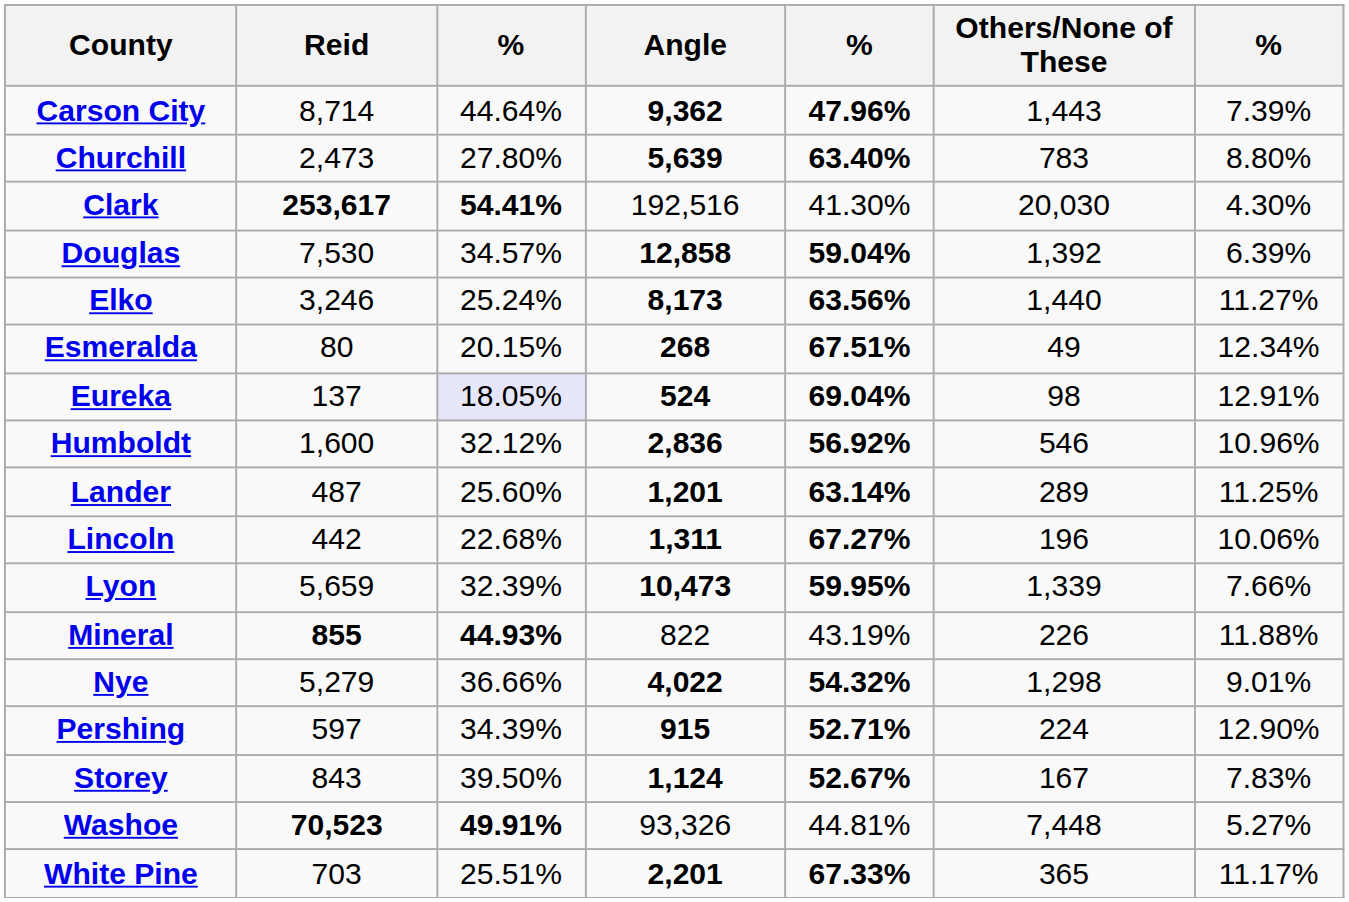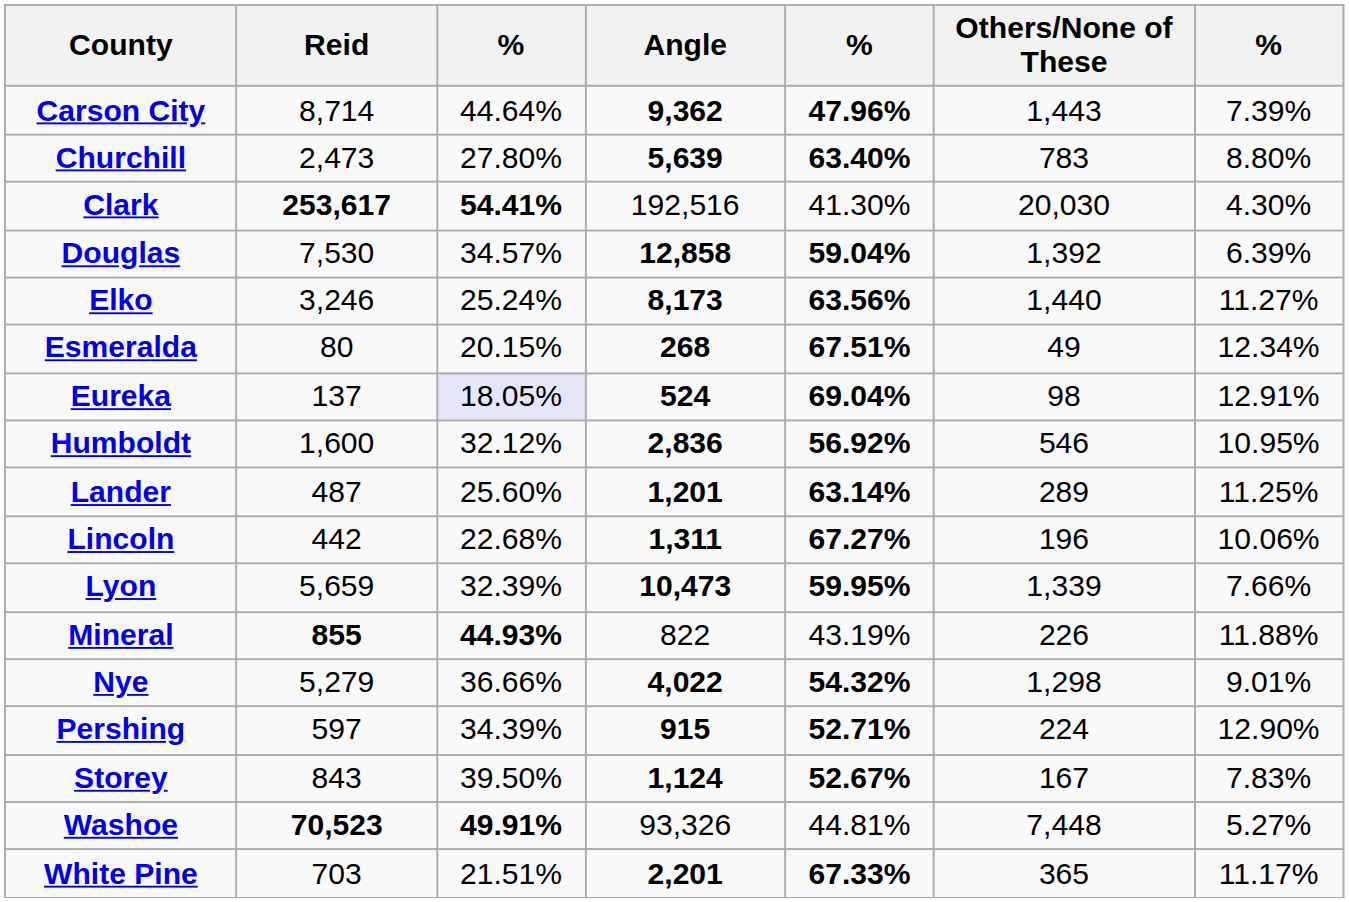Humboldt | column 7: 10.96% -> 10.95%
White Pine | column 3: 25.51% -> 21.51%
